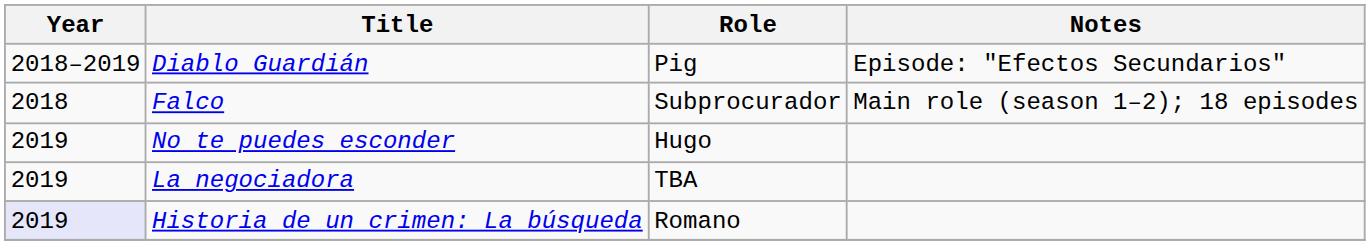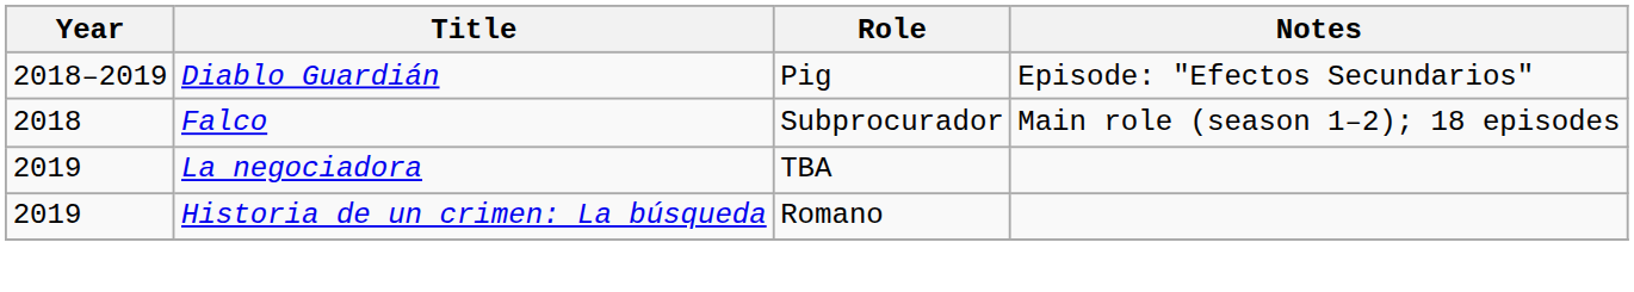- row: 2019 | No te puedes esconder | Hugo
Historia de un crimen: La búsqueda | Year: lavender background -> no background
